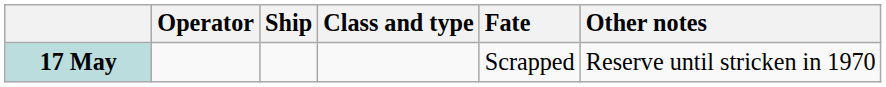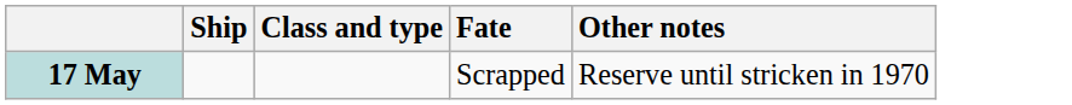- column: Operator
